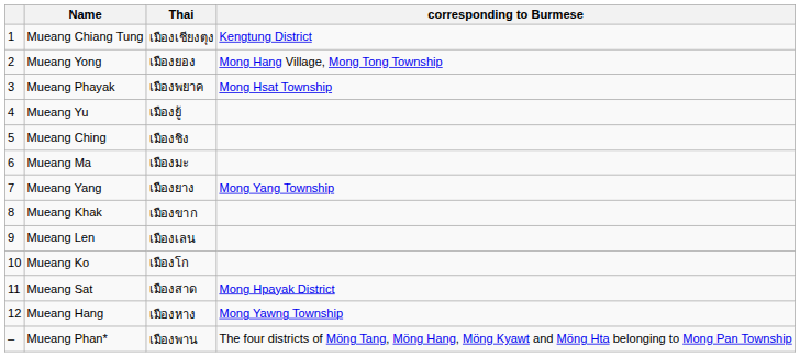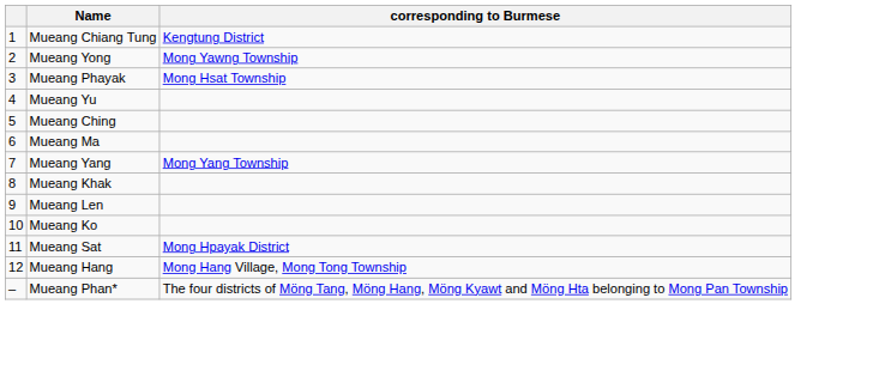- column: Thai | เมืองเชียงตุง | เมืองยอง | เมืองพยาค | เมืองยู้ | เมืองชิง | เมืองมะ | เมืองยาง | เมืองขาก | เมืองเลน | เมืองโก | เมืองสาด | เมืองหาง | เมืองพาน
Mueang Yong | corresponding to Burmese: Mong Hang Village, Mong Tong Township -> Mong Yawng Township
Mueang Hang | corresponding to Burmese: Mong Yawng Township -> Mong Hang Village, Mong Tong Township
